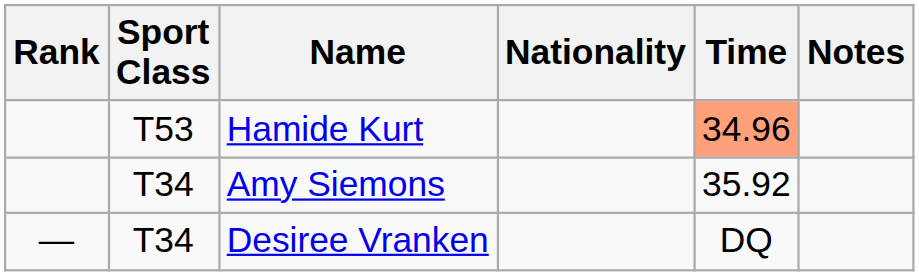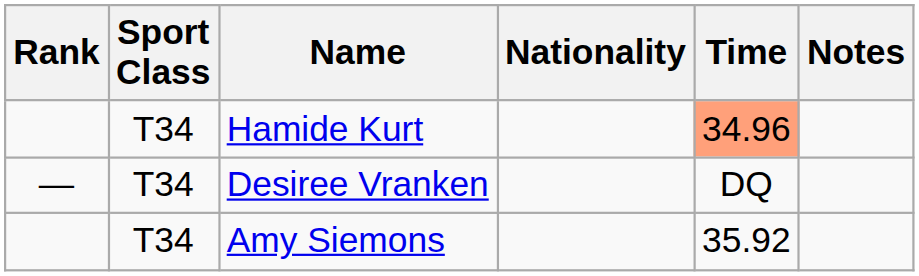Hamide Kurt | Sport Class: T53 -> T34
rows swapped: Amy Siemons <-> Desiree Vranken
